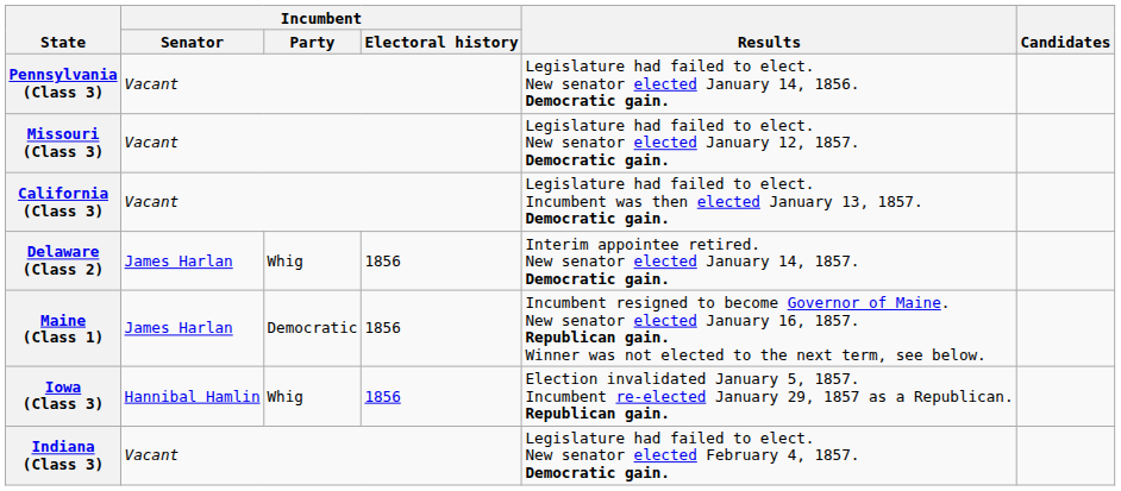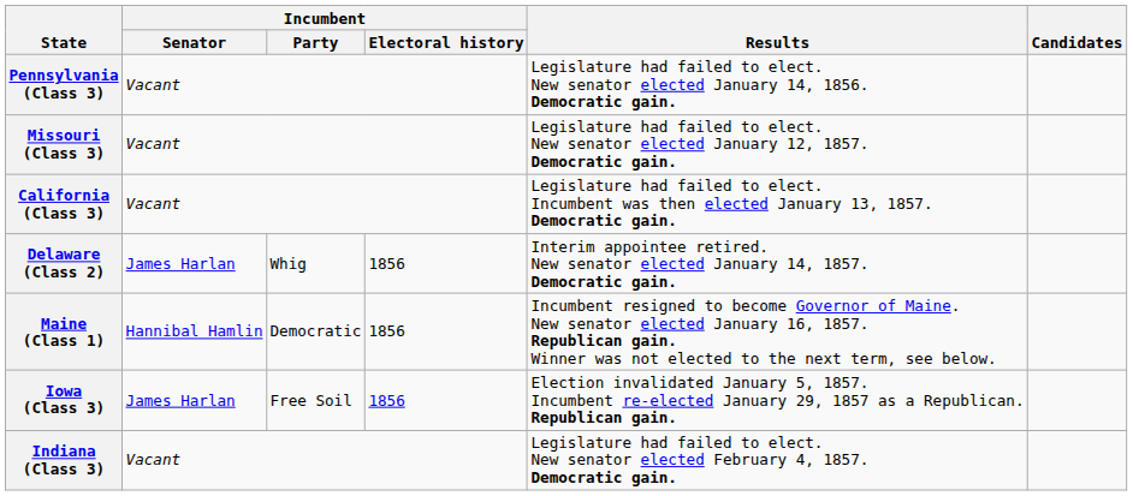Maine (Class 1) | Incumbent / Senator: James Harlan -> Hannibal Hamlin
Iowa (Class 3) | Incumbent / Senator: Hannibal Hamlin -> James Harlan
Iowa (Class 3) | Incumbent / Party: Whig -> Free Soil
